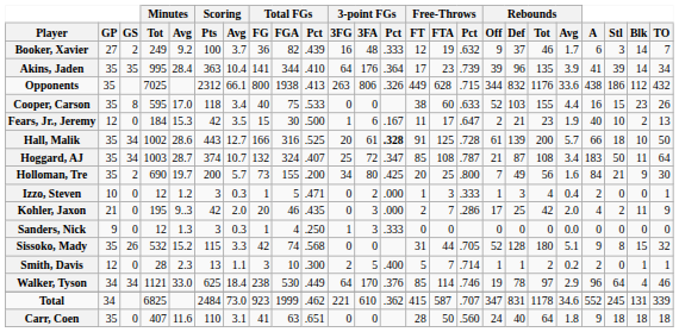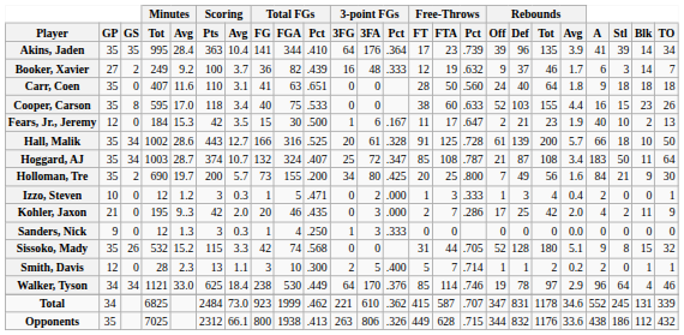rows swapped: Akins, Jaden <-> Booker, Xavier
rows swapped: Carr, Coen <-> Opponents
Hall, Malik | 3-point FGs / Pct: bold -> normal
